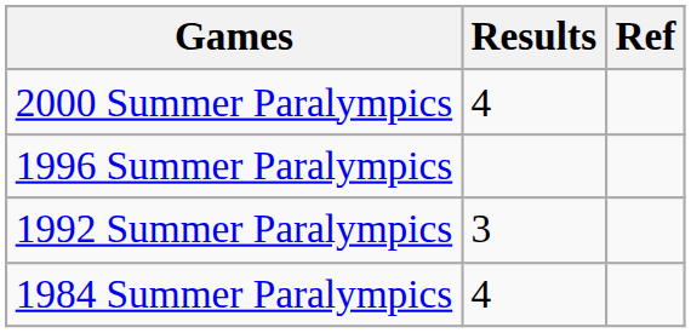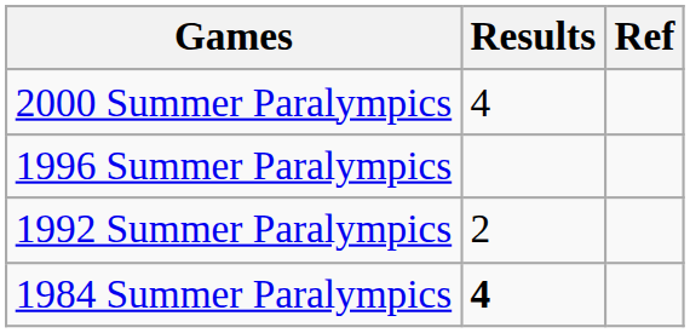1992 Summer Paralympics | Results: 3 -> 2
1984 Summer Paralympics | Results: normal -> bold
